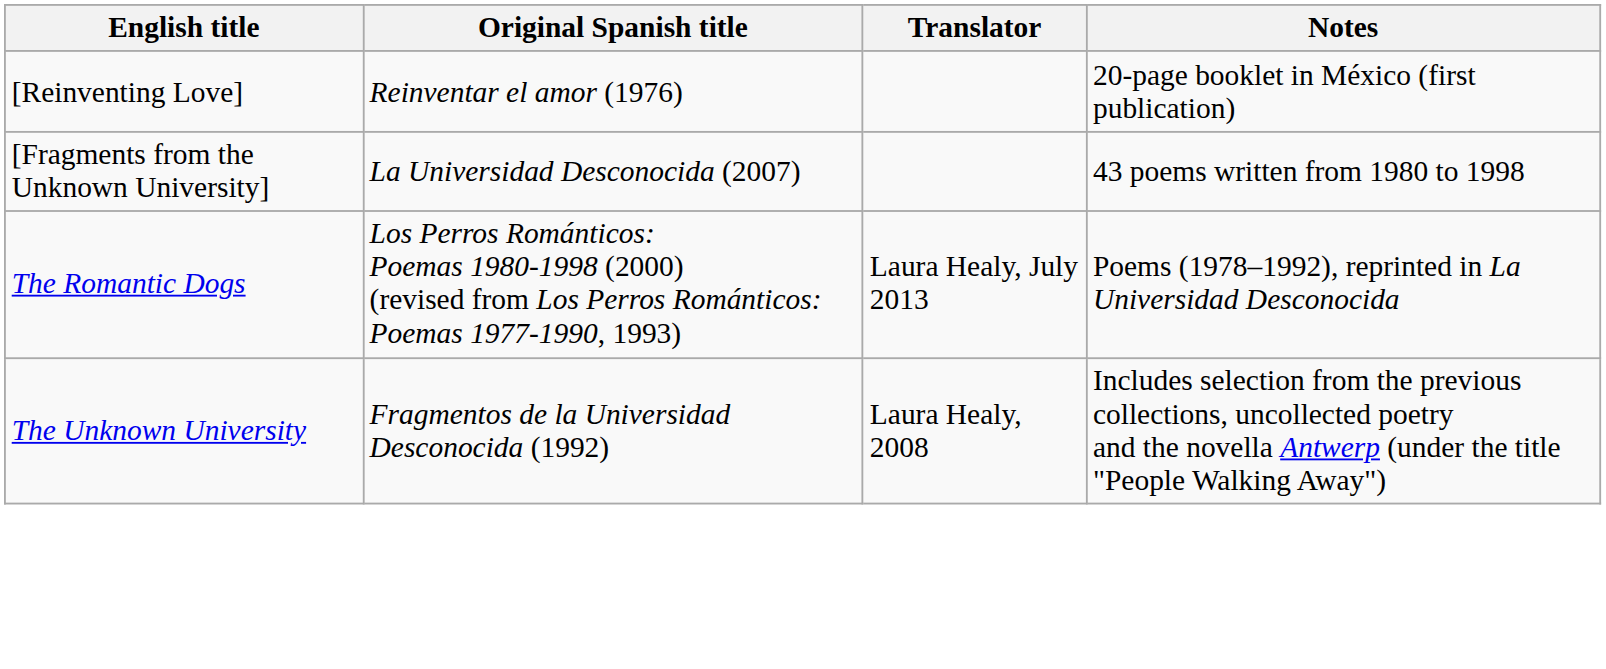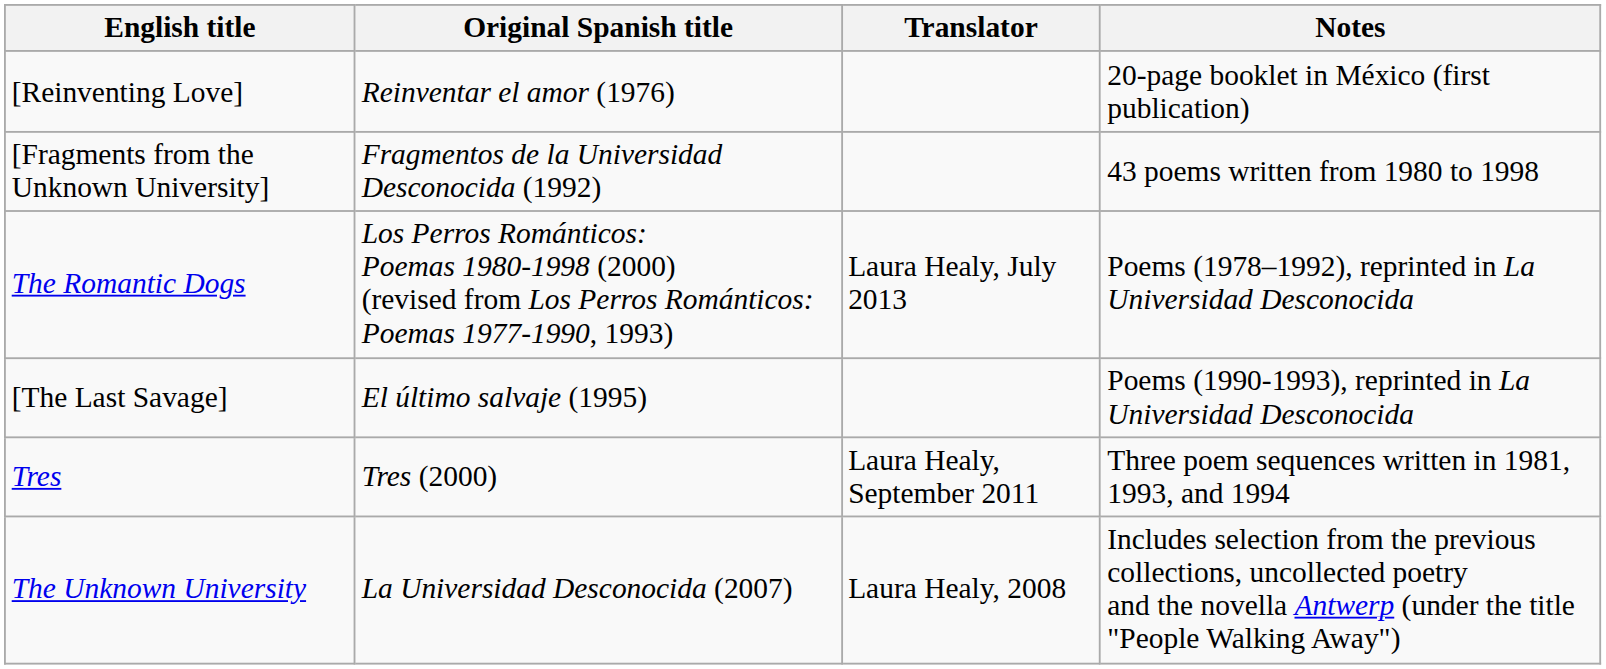[Fragments from the Unknown University] | Original Spanish title: La Universidad Desconocida (2007) -> Fragmentos de la Universidad Desconocida (1992)
+ row: [The Last Savage] | El último salvaje (1995) | Poems (1990-1993), reprinted in La Universidad Desconocida
+ row: Tres | Tres (2000) | Laura Healy, September 2011 | Three poem sequences written in 1981, 1993, and 1994
The Unknown University | Original Spanish title: Fragmentos de la Universidad Desconocida (1992) -> La Universidad Desconocida (2007)
